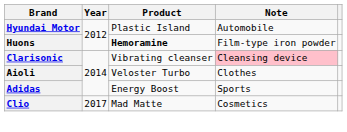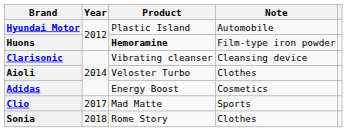Clarisonic | Note: pink background -> no background
Adidas | Note: Sports -> Cosmetics
Clio | Note: Cosmetics -> Sports
+ row: Sonia | 2018 | Rome Story | Clothes
